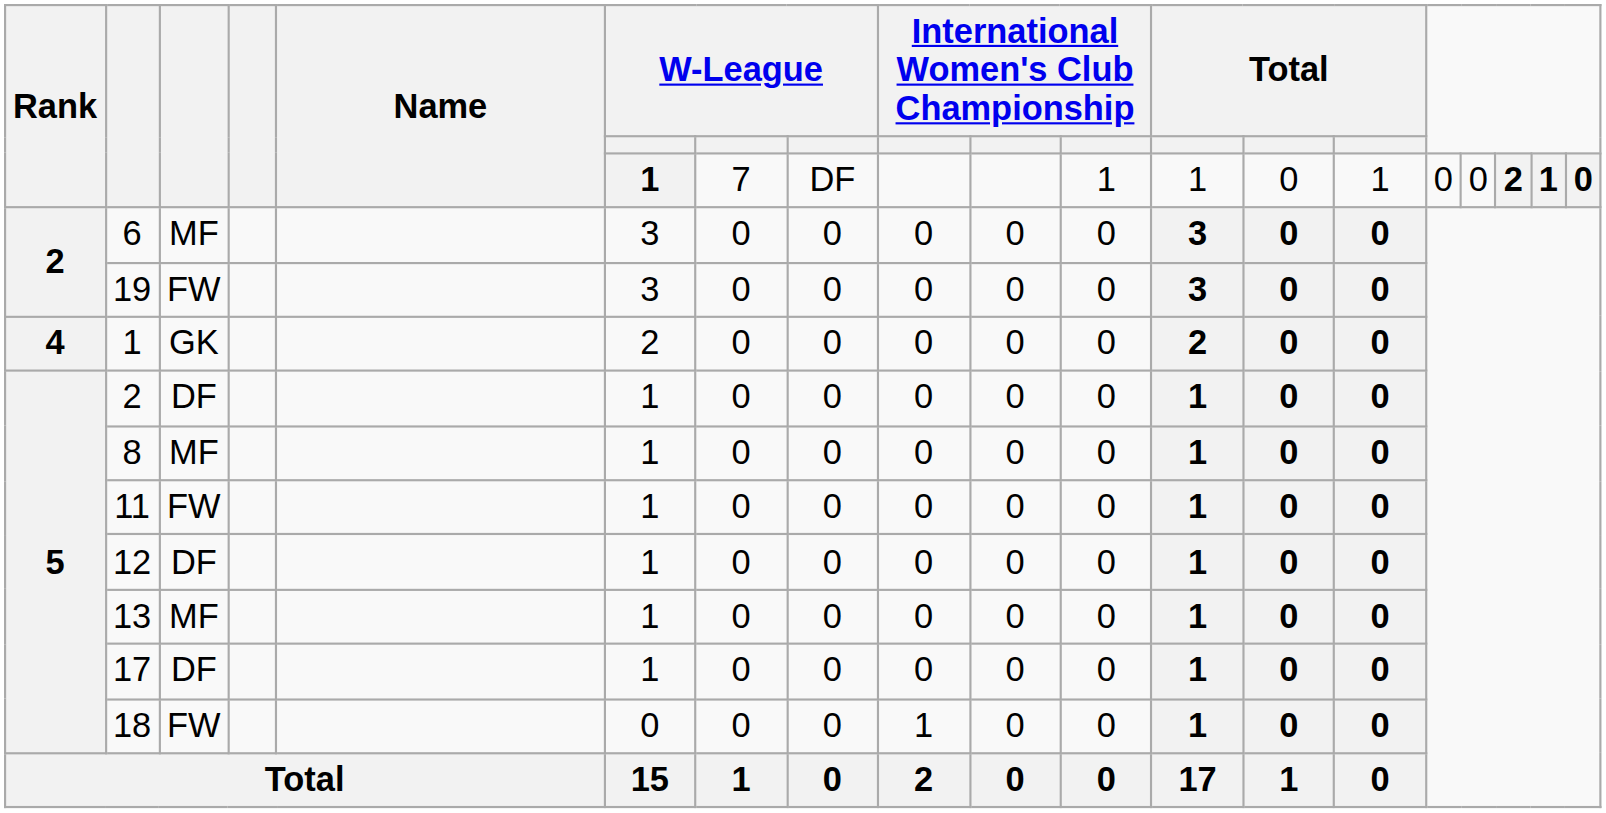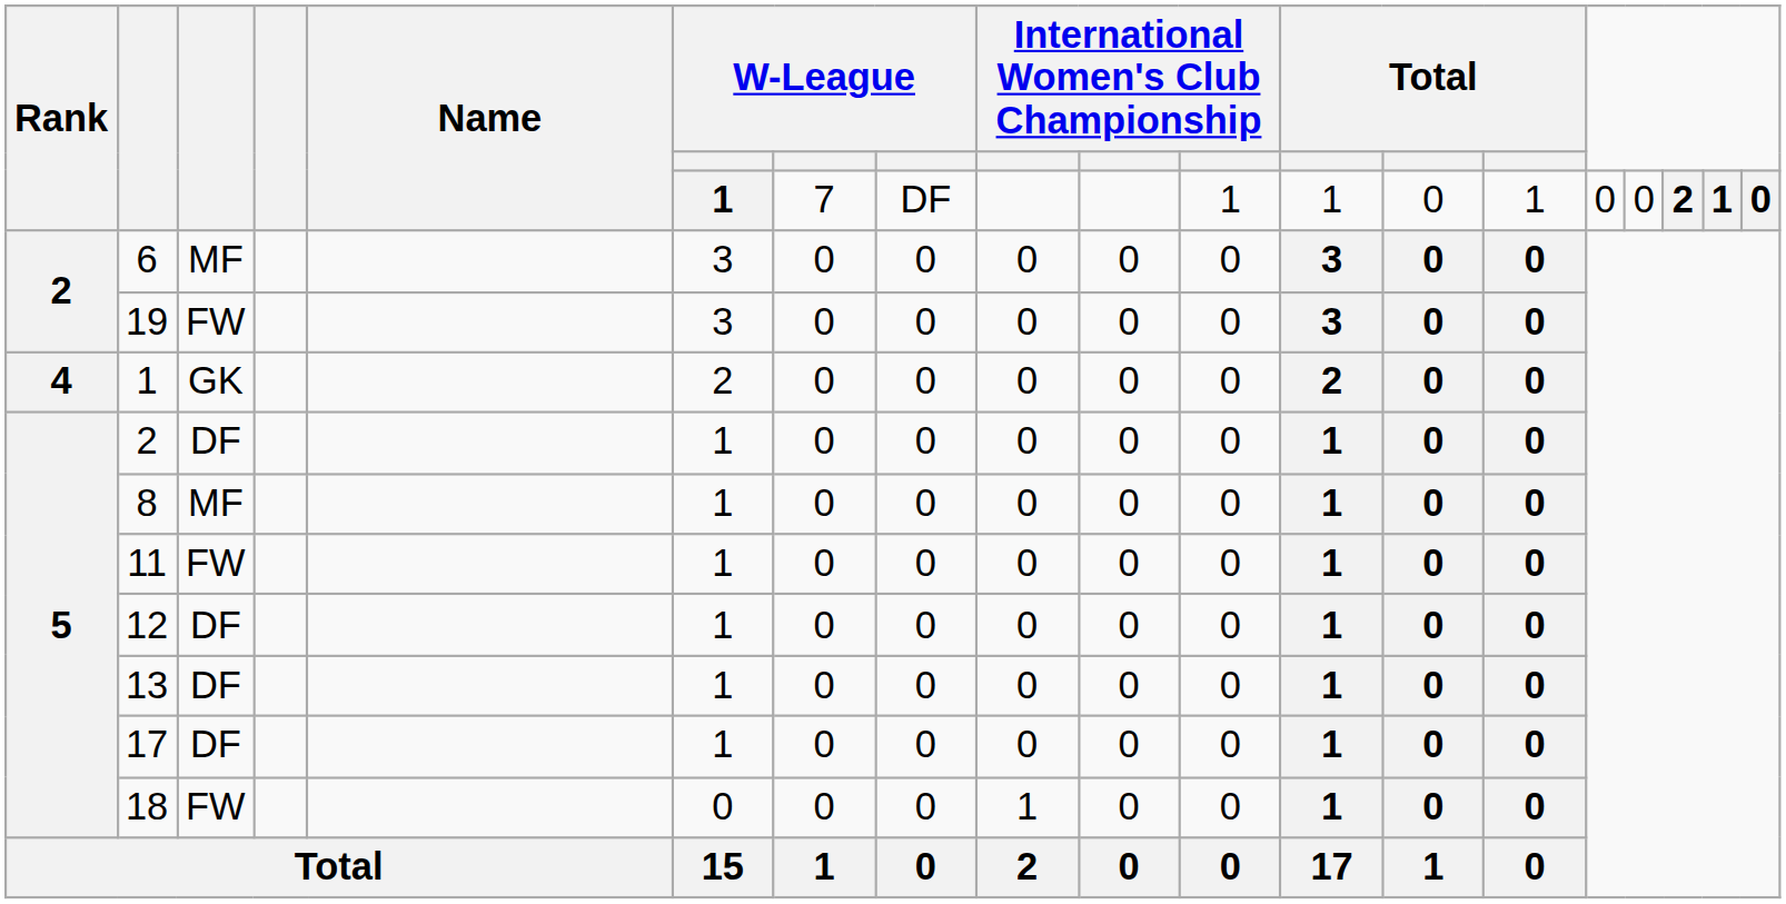13 | column 3: MF -> DF
